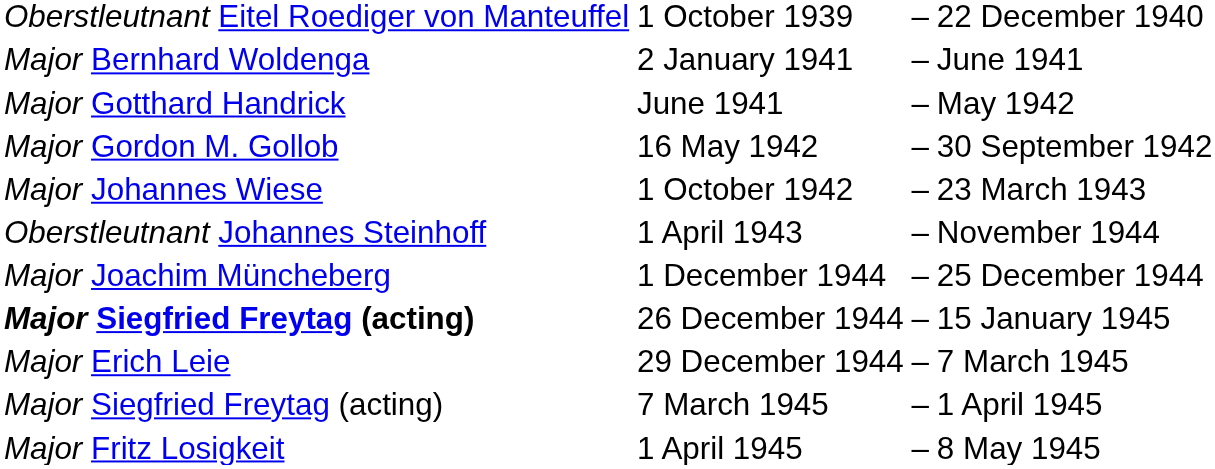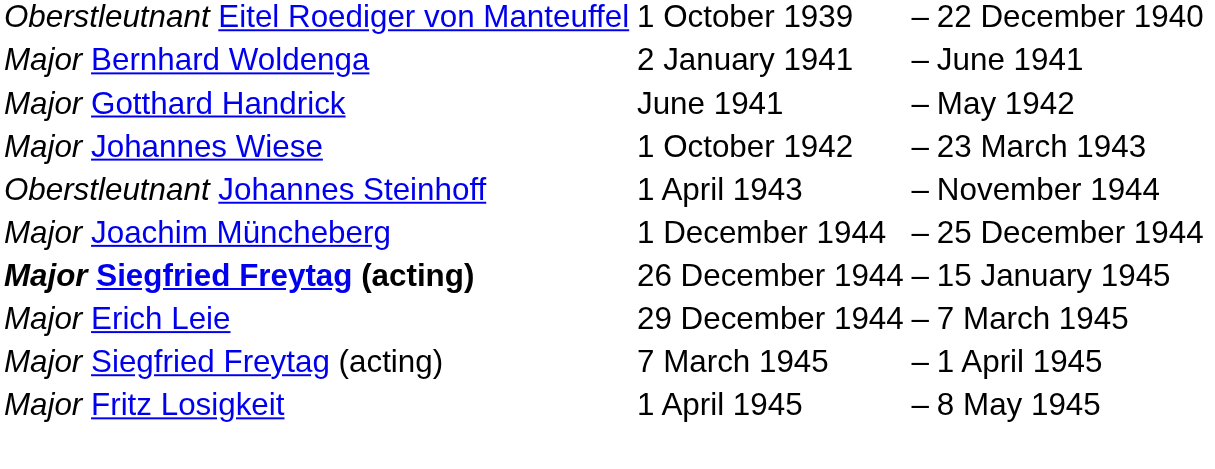- row: Major Gordon M. Gollob | 16 May 1942 | – | 30 September 1942
